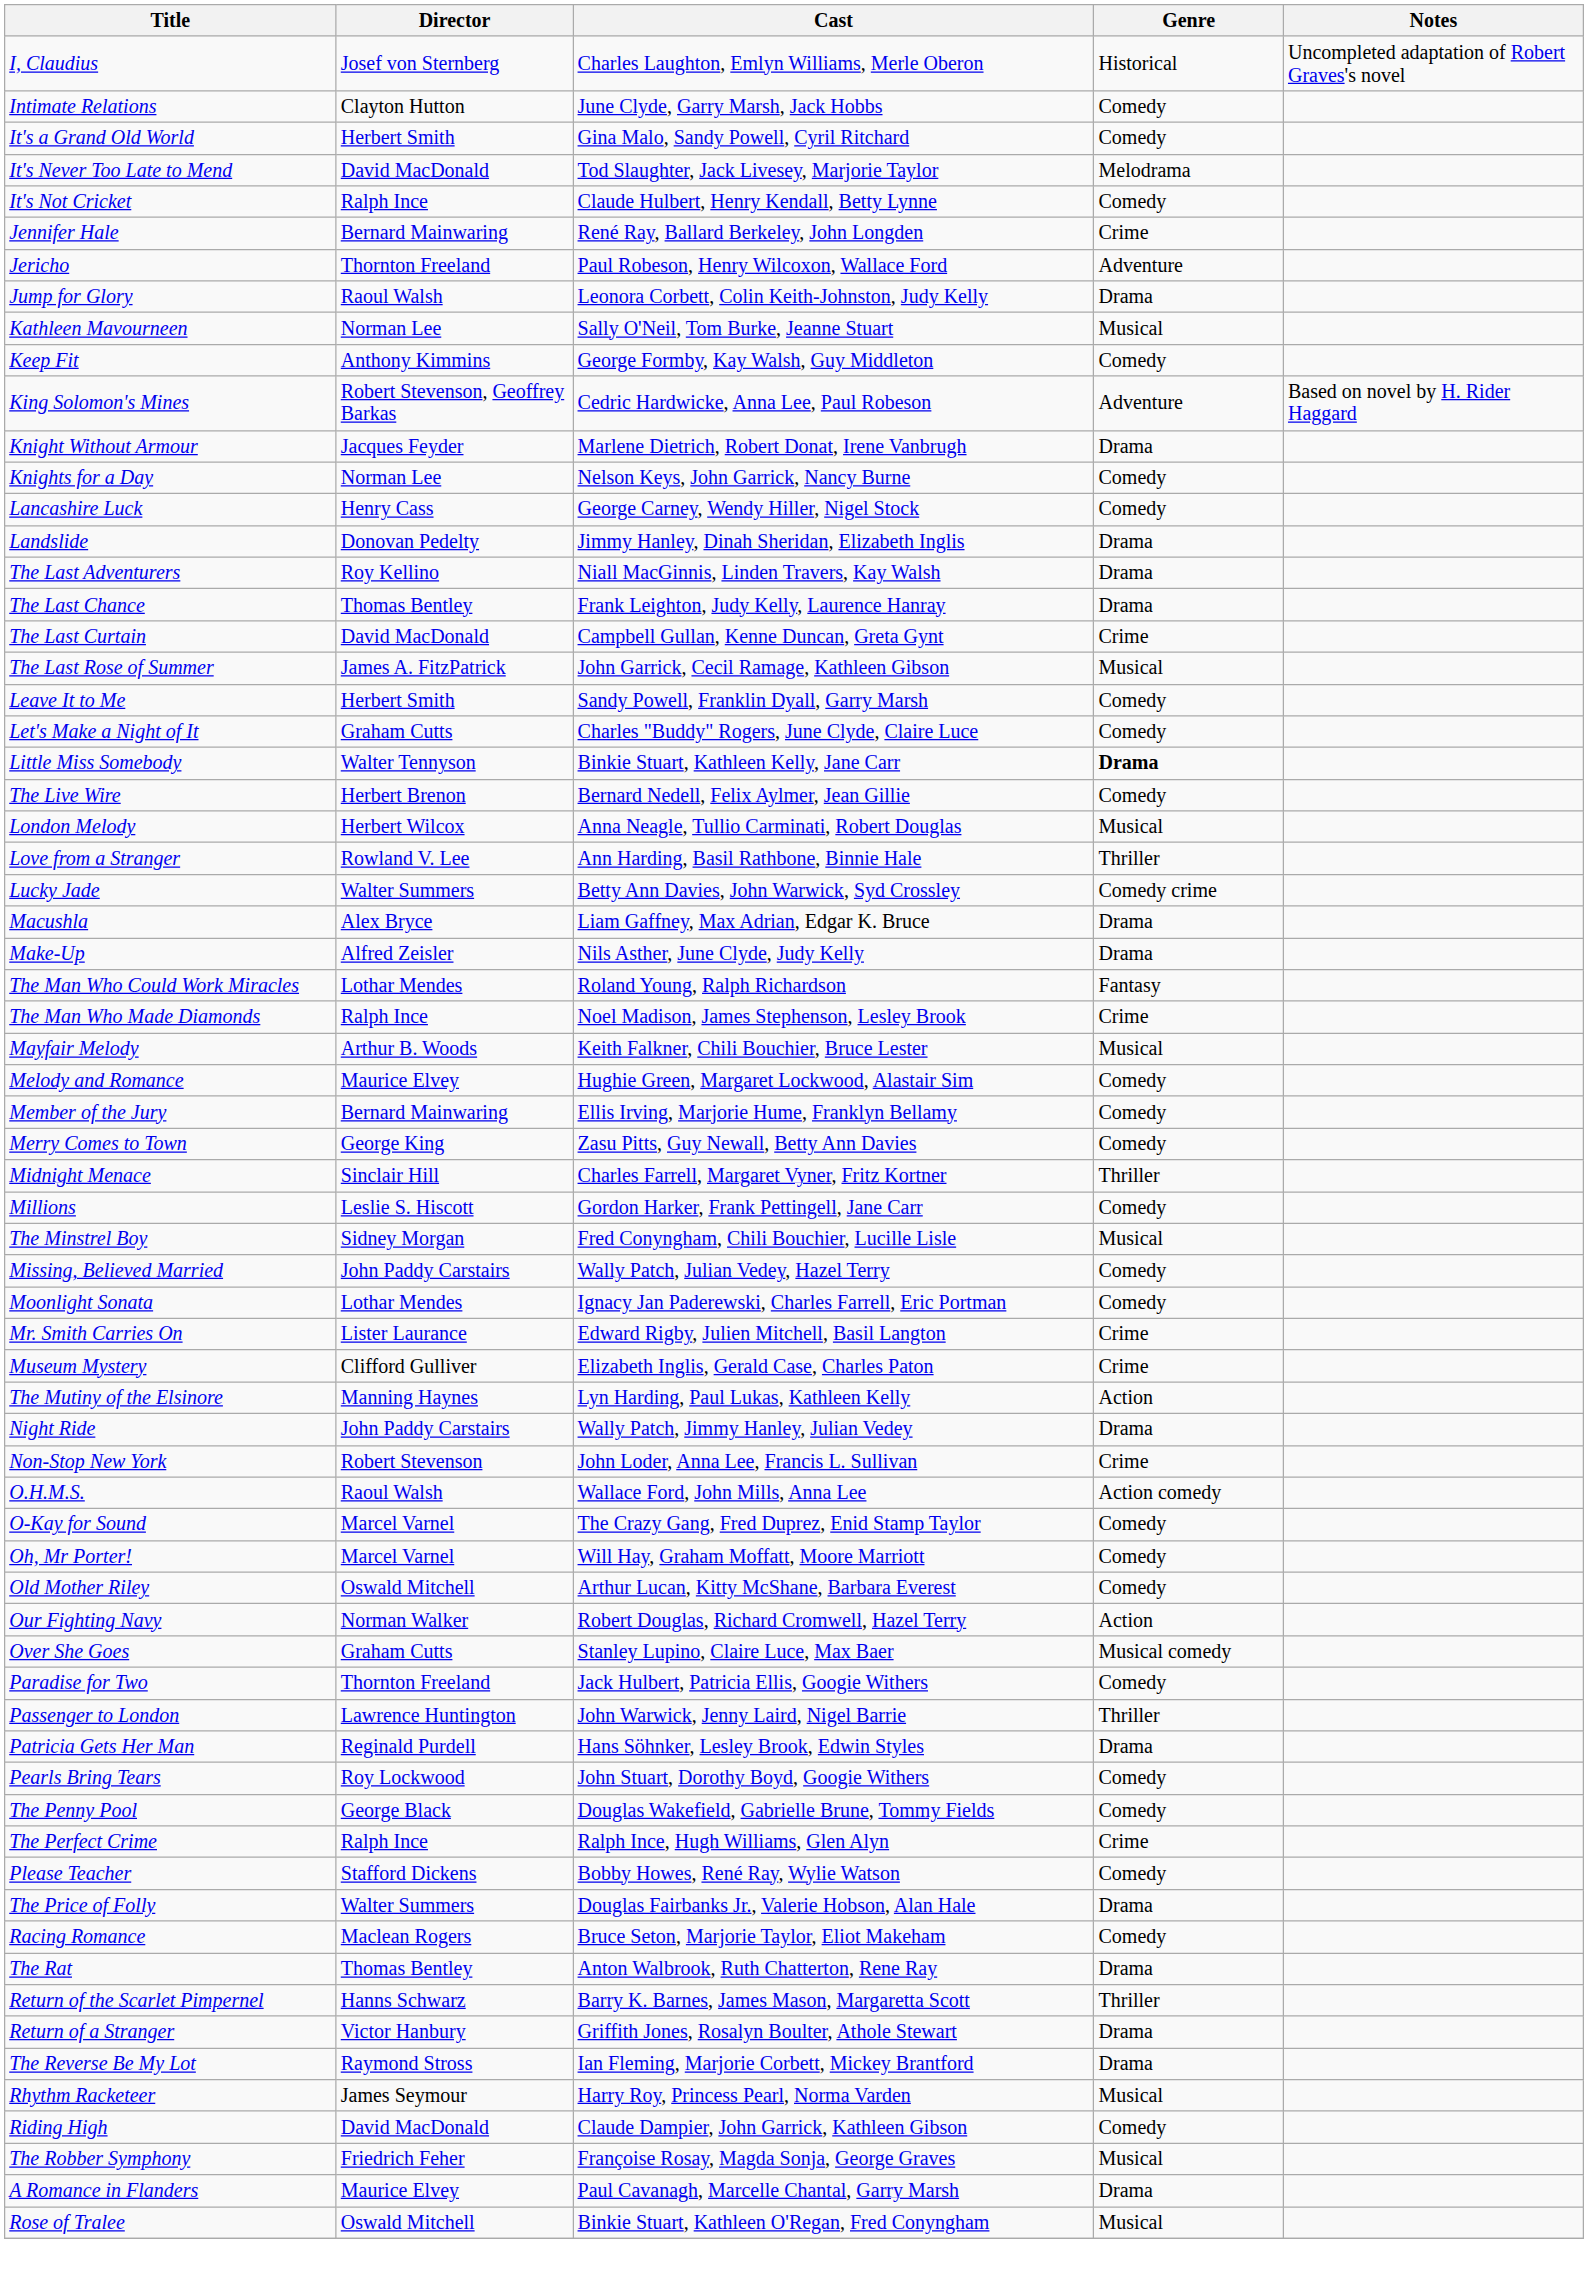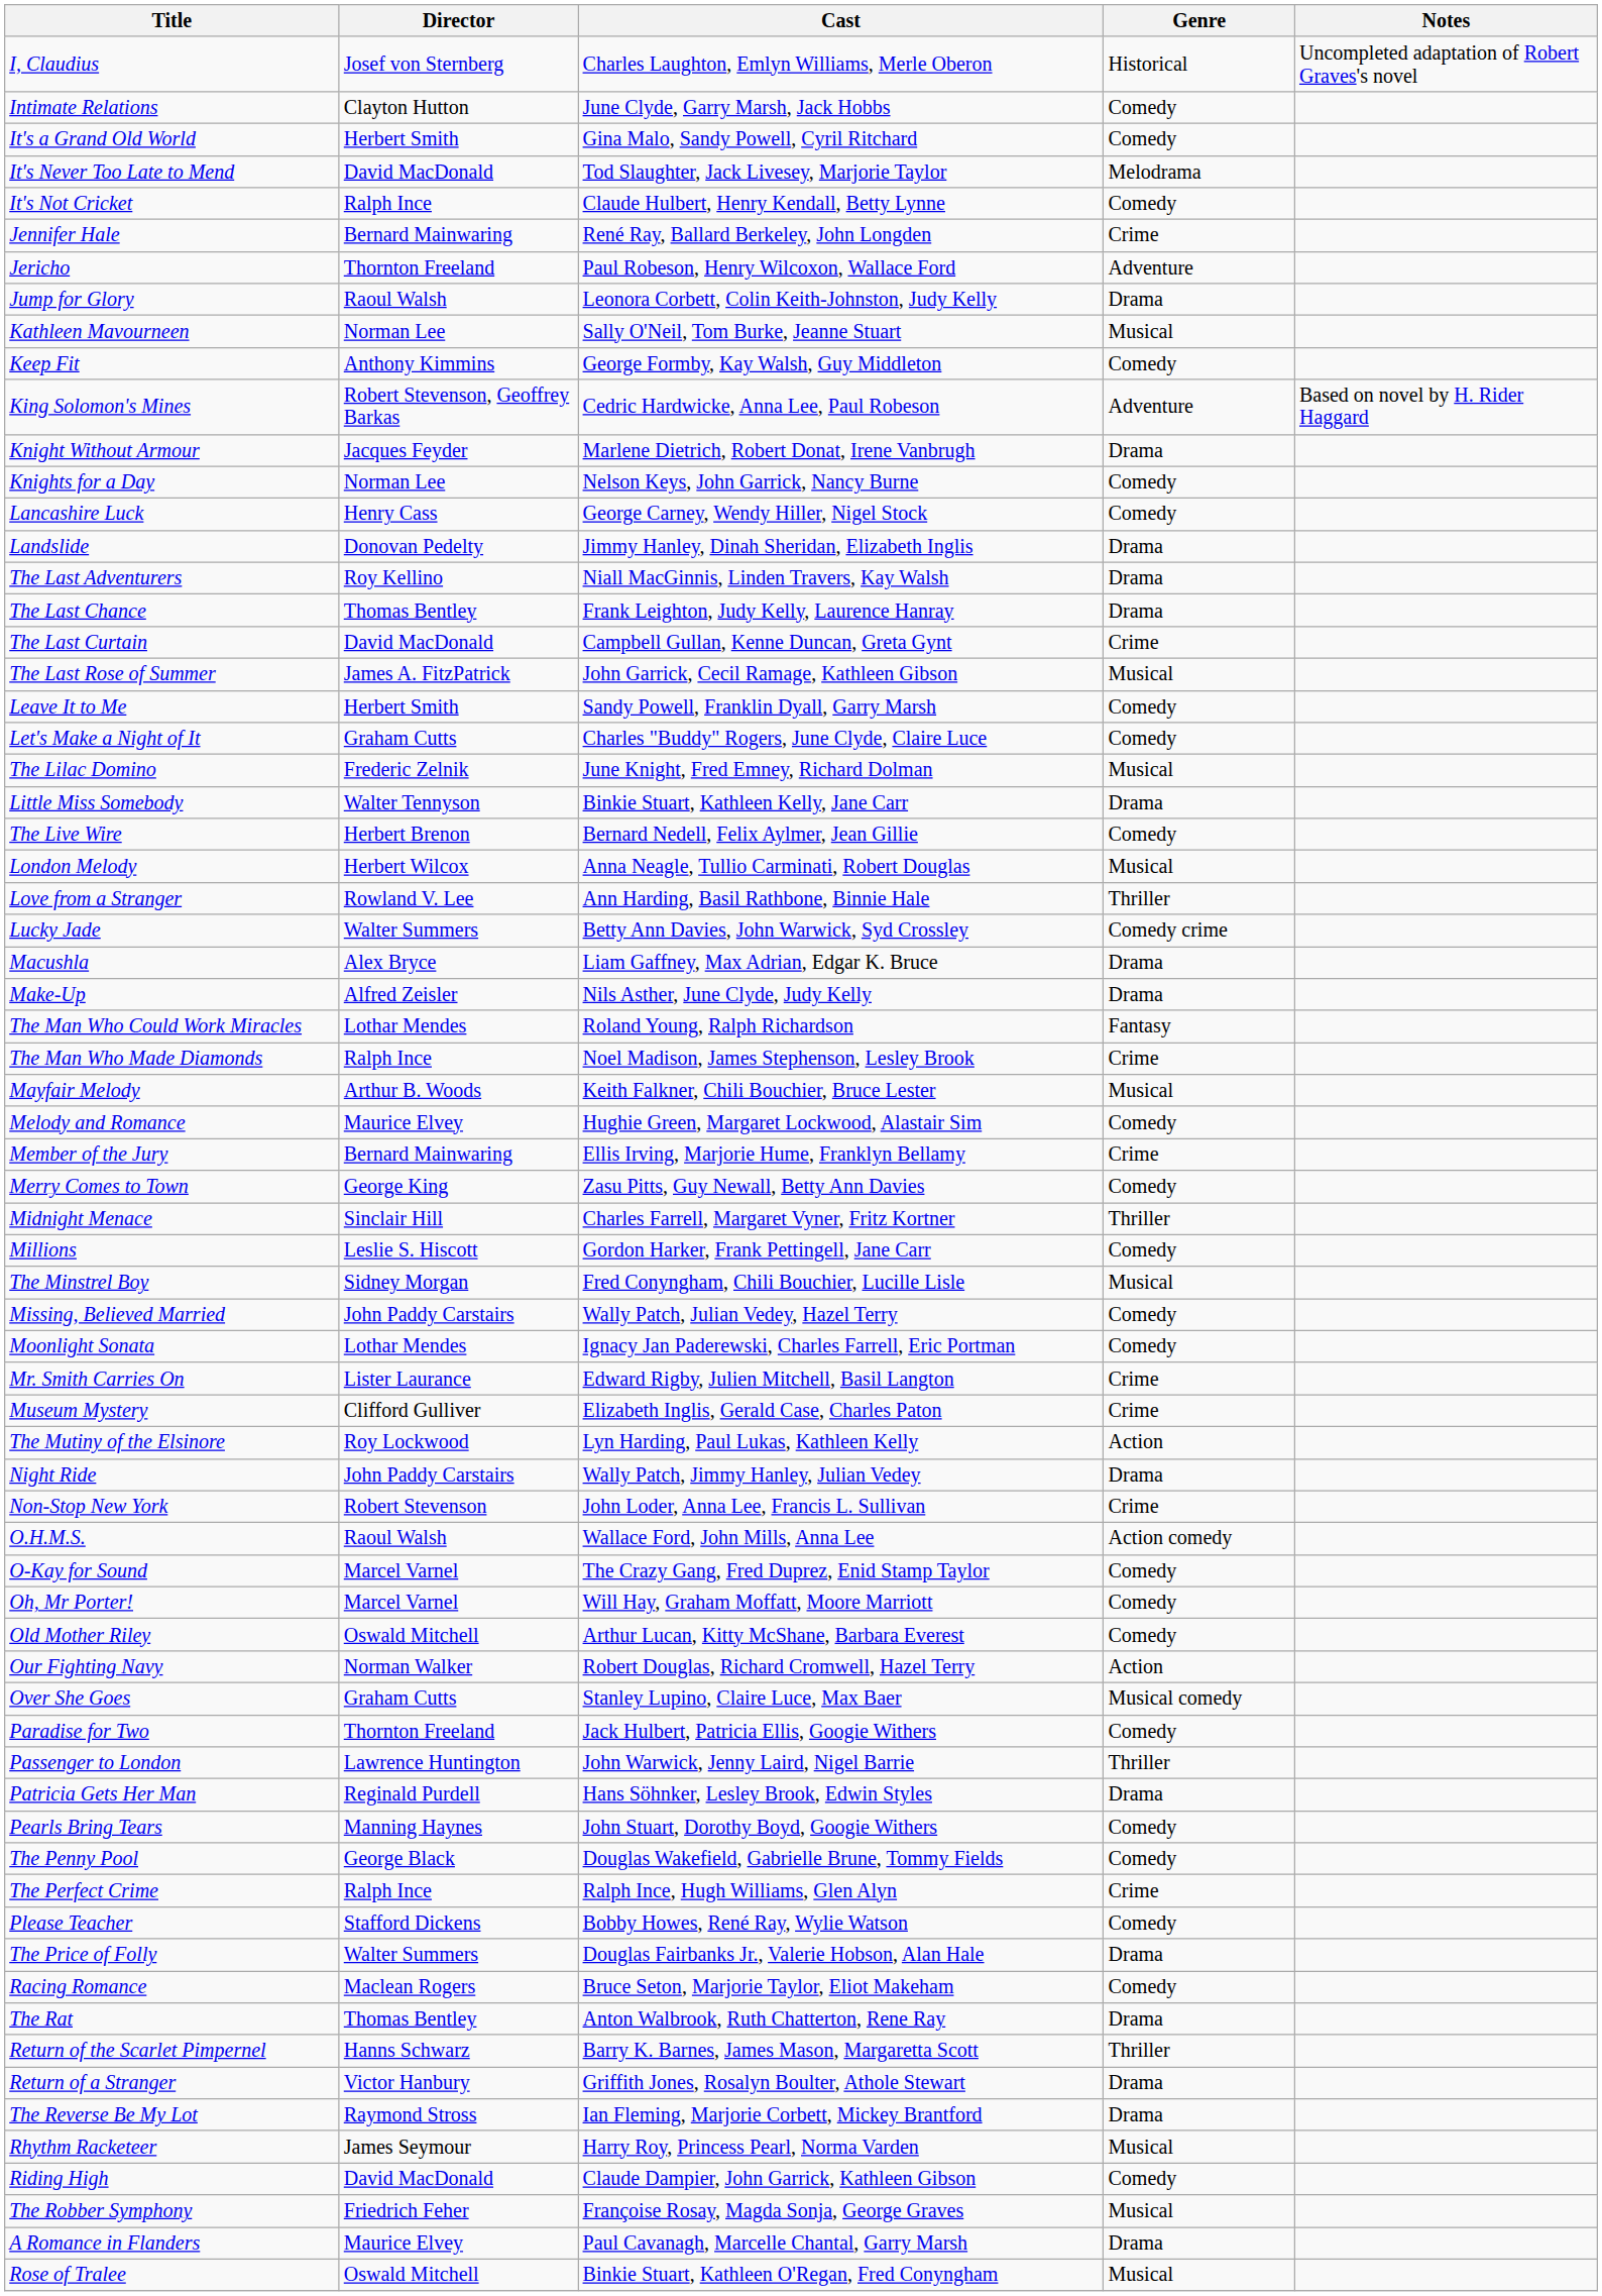+ row: The Lilac Domino | Frederic Zelnik | June Knight, Fred Emney, Richard Dolman | Musical
Little Miss Somebody | Genre: bold -> normal
Member of the Jury | Genre: Comedy -> Crime
The Mutiny of the Elsinore | Director: Manning Haynes -> Roy Lockwood
Pearls Bring Tears | Director: Roy Lockwood -> Manning Haynes
